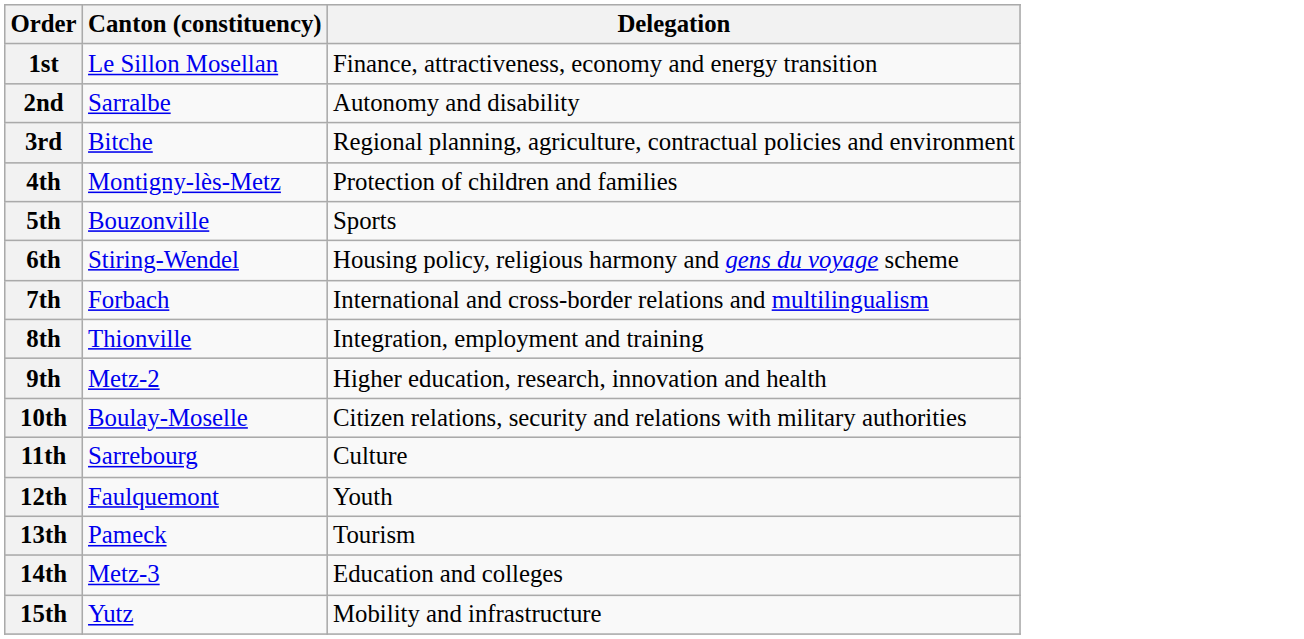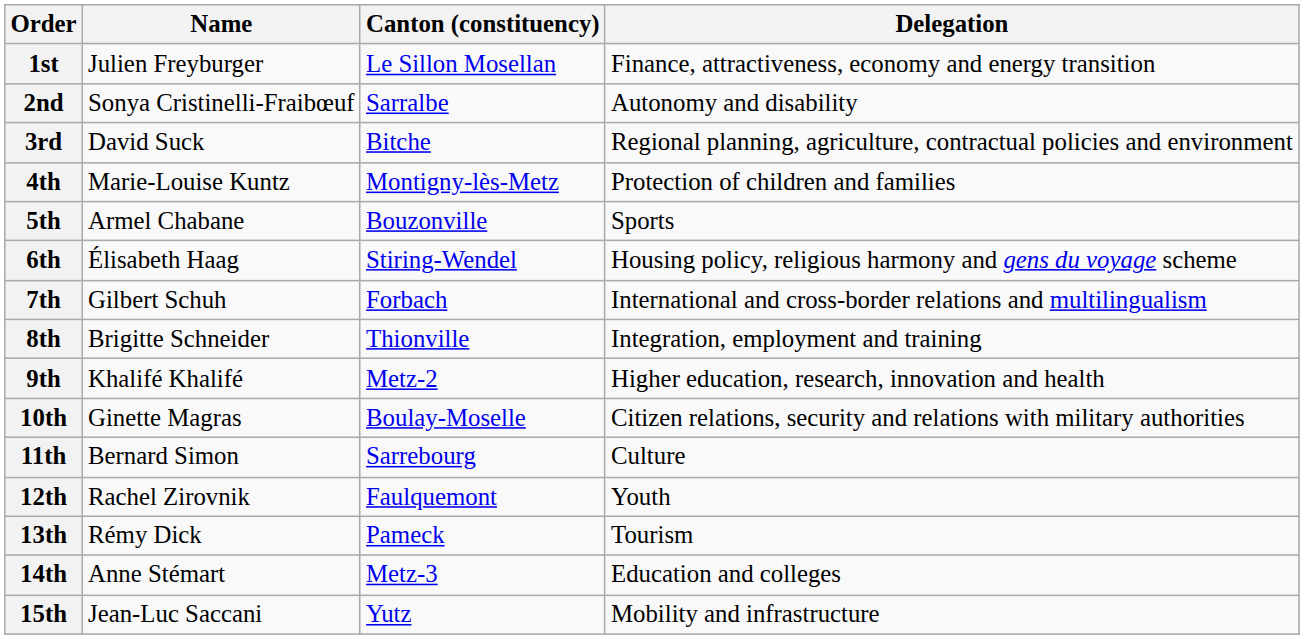+ column: Name | Julien Freyburger | Sonya Cristinelli-Fraibœuf | David Suck | Marie-Louise Kuntz | Armel Chabane | Élisabeth Haag | Gilbert Schuh | Brigitte Schneider | Khalifé Khalifé | Ginette Magras | Bernard Simon | Rachel Zirovnik | Rémy Dick | Anne Stémart | Jean-Luc Saccani
